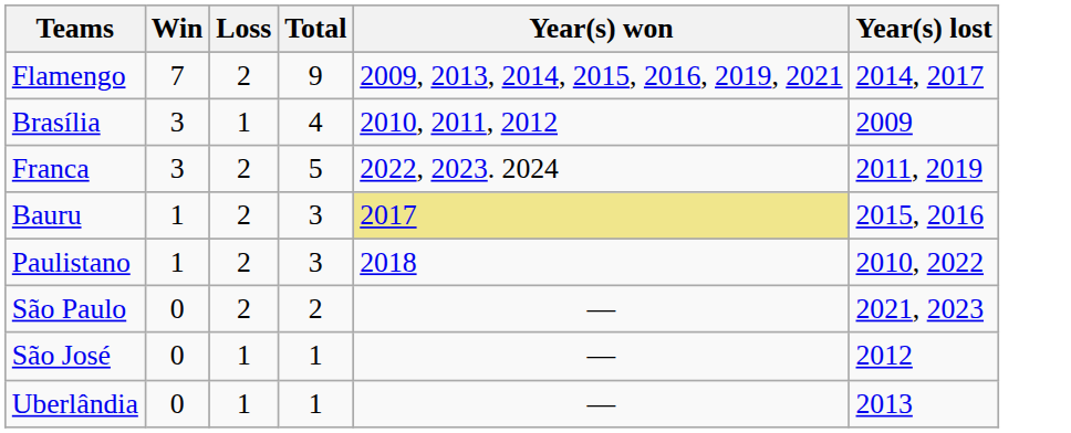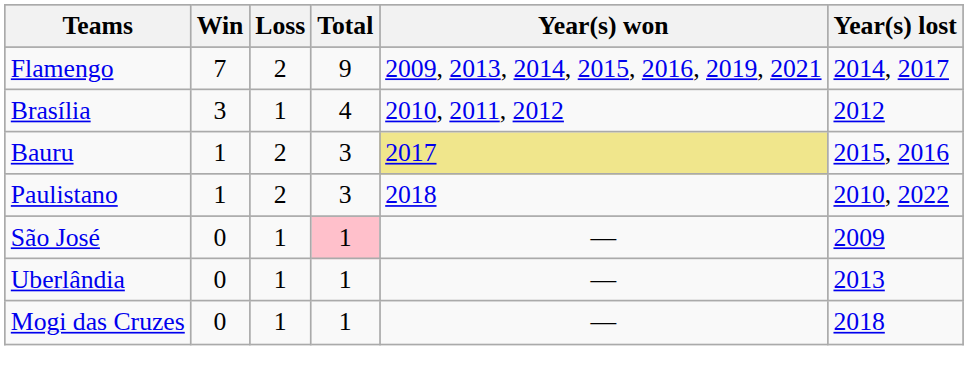Brasília | Year(s) lost: 2009 -> 2012
- row: Franca | 3 | 2 | 5 | 2022, 2023. 2024 | 2011, 2019
- row: São Paulo | 0 | 2 | 2 | — | 2021, 2023
São José | Total: no background -> pink background
São José | Year(s) lost: 2012 -> 2009
+ row: Mogi das Cruzes | 0 | 1 | 1 | — | 2018
